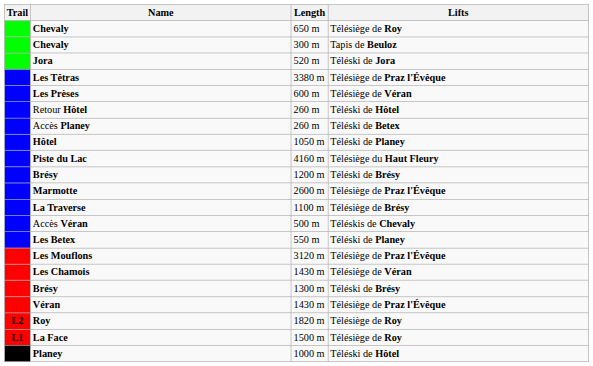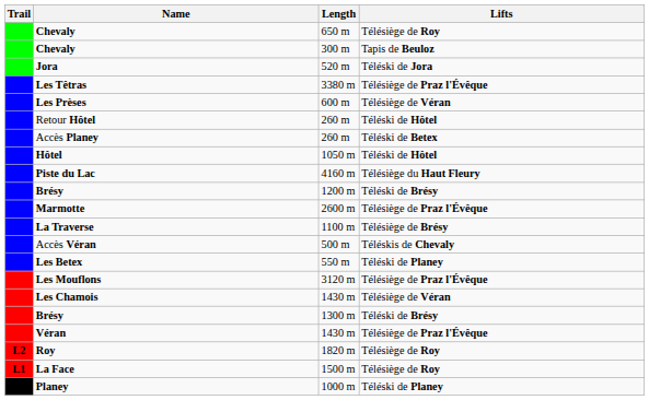Hôtel | Lifts: Téléski de Planey -> Téléski de Hôtel
Planey | Lifts: Téléski de Hôtel -> Téléski de Planey
